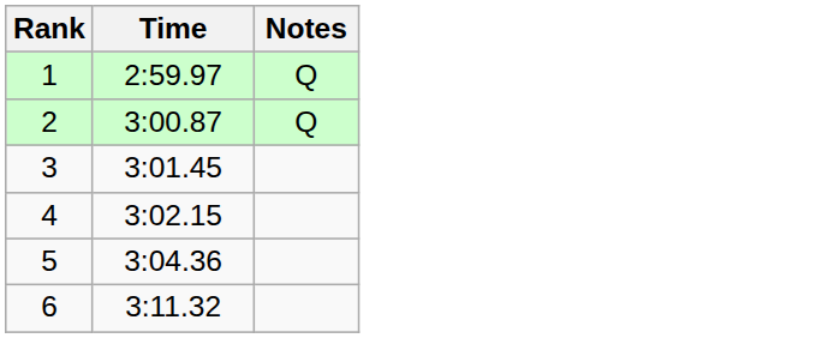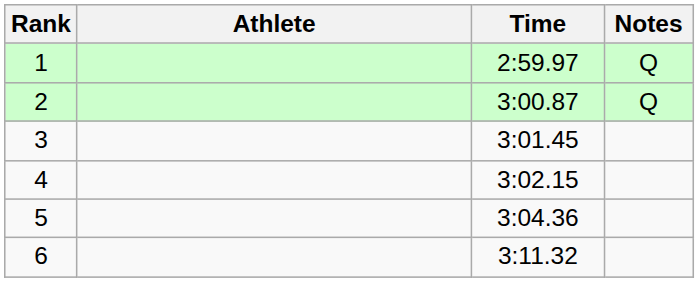+ column: Athlete
